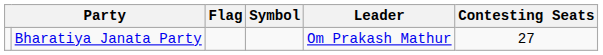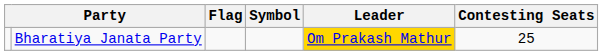Bharatiya Janata Party | Leader: no background -> gold background
Bharatiya Janata Party | Contesting Seats: 27 -> 25
